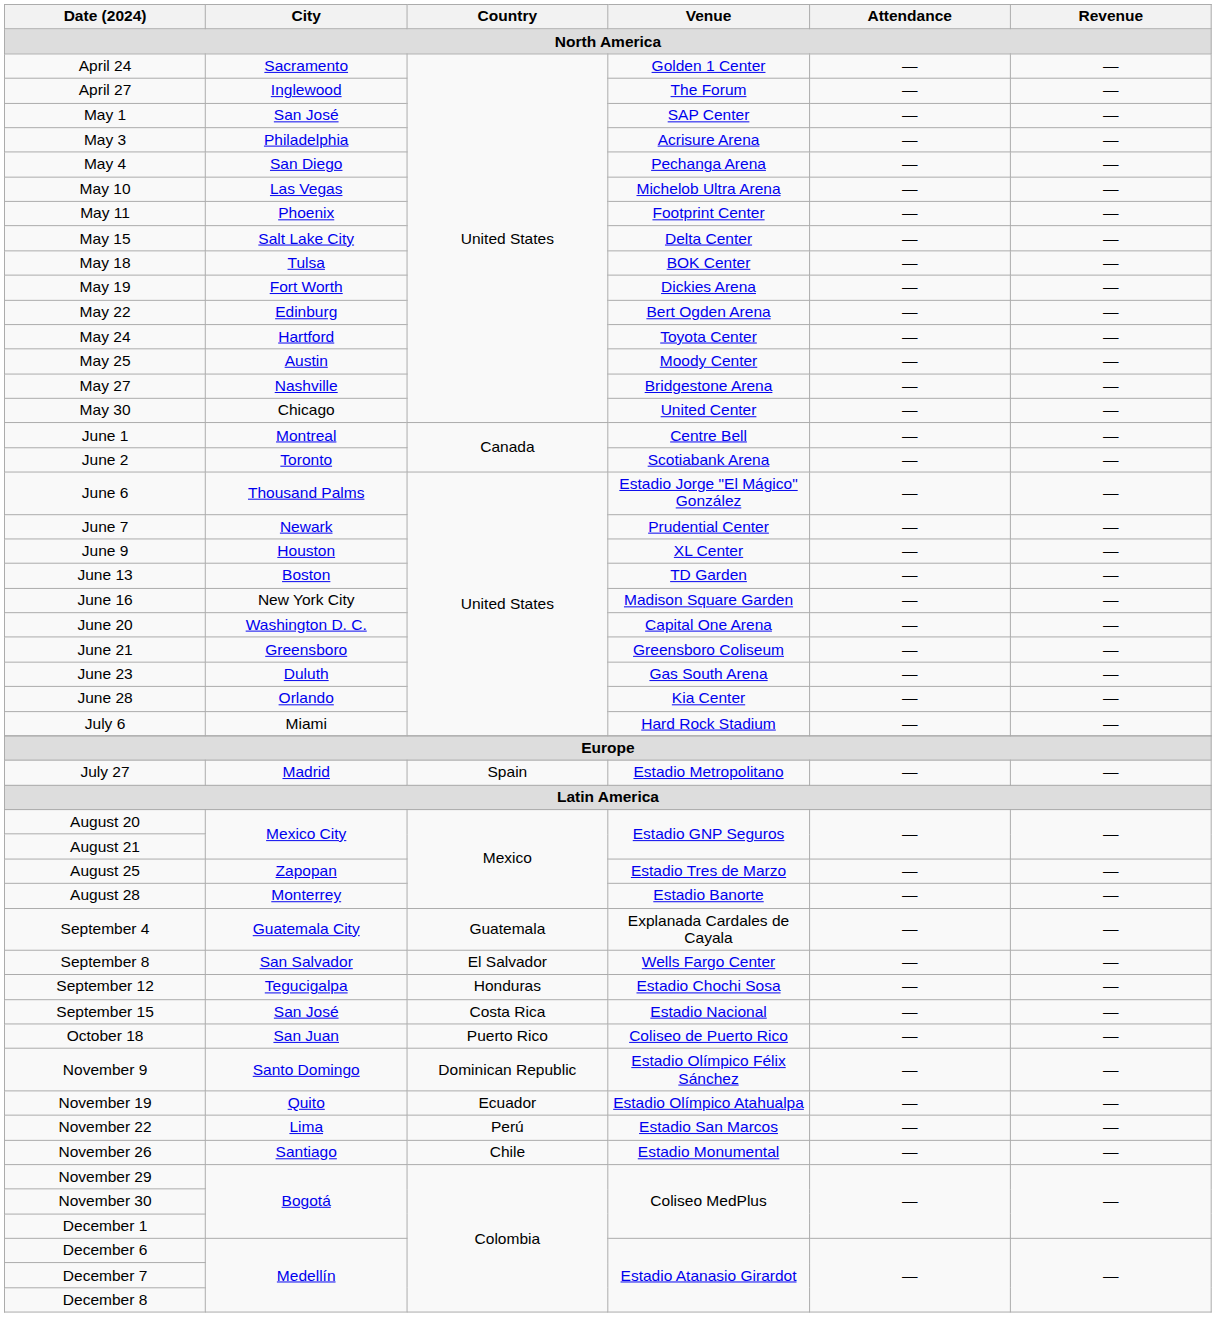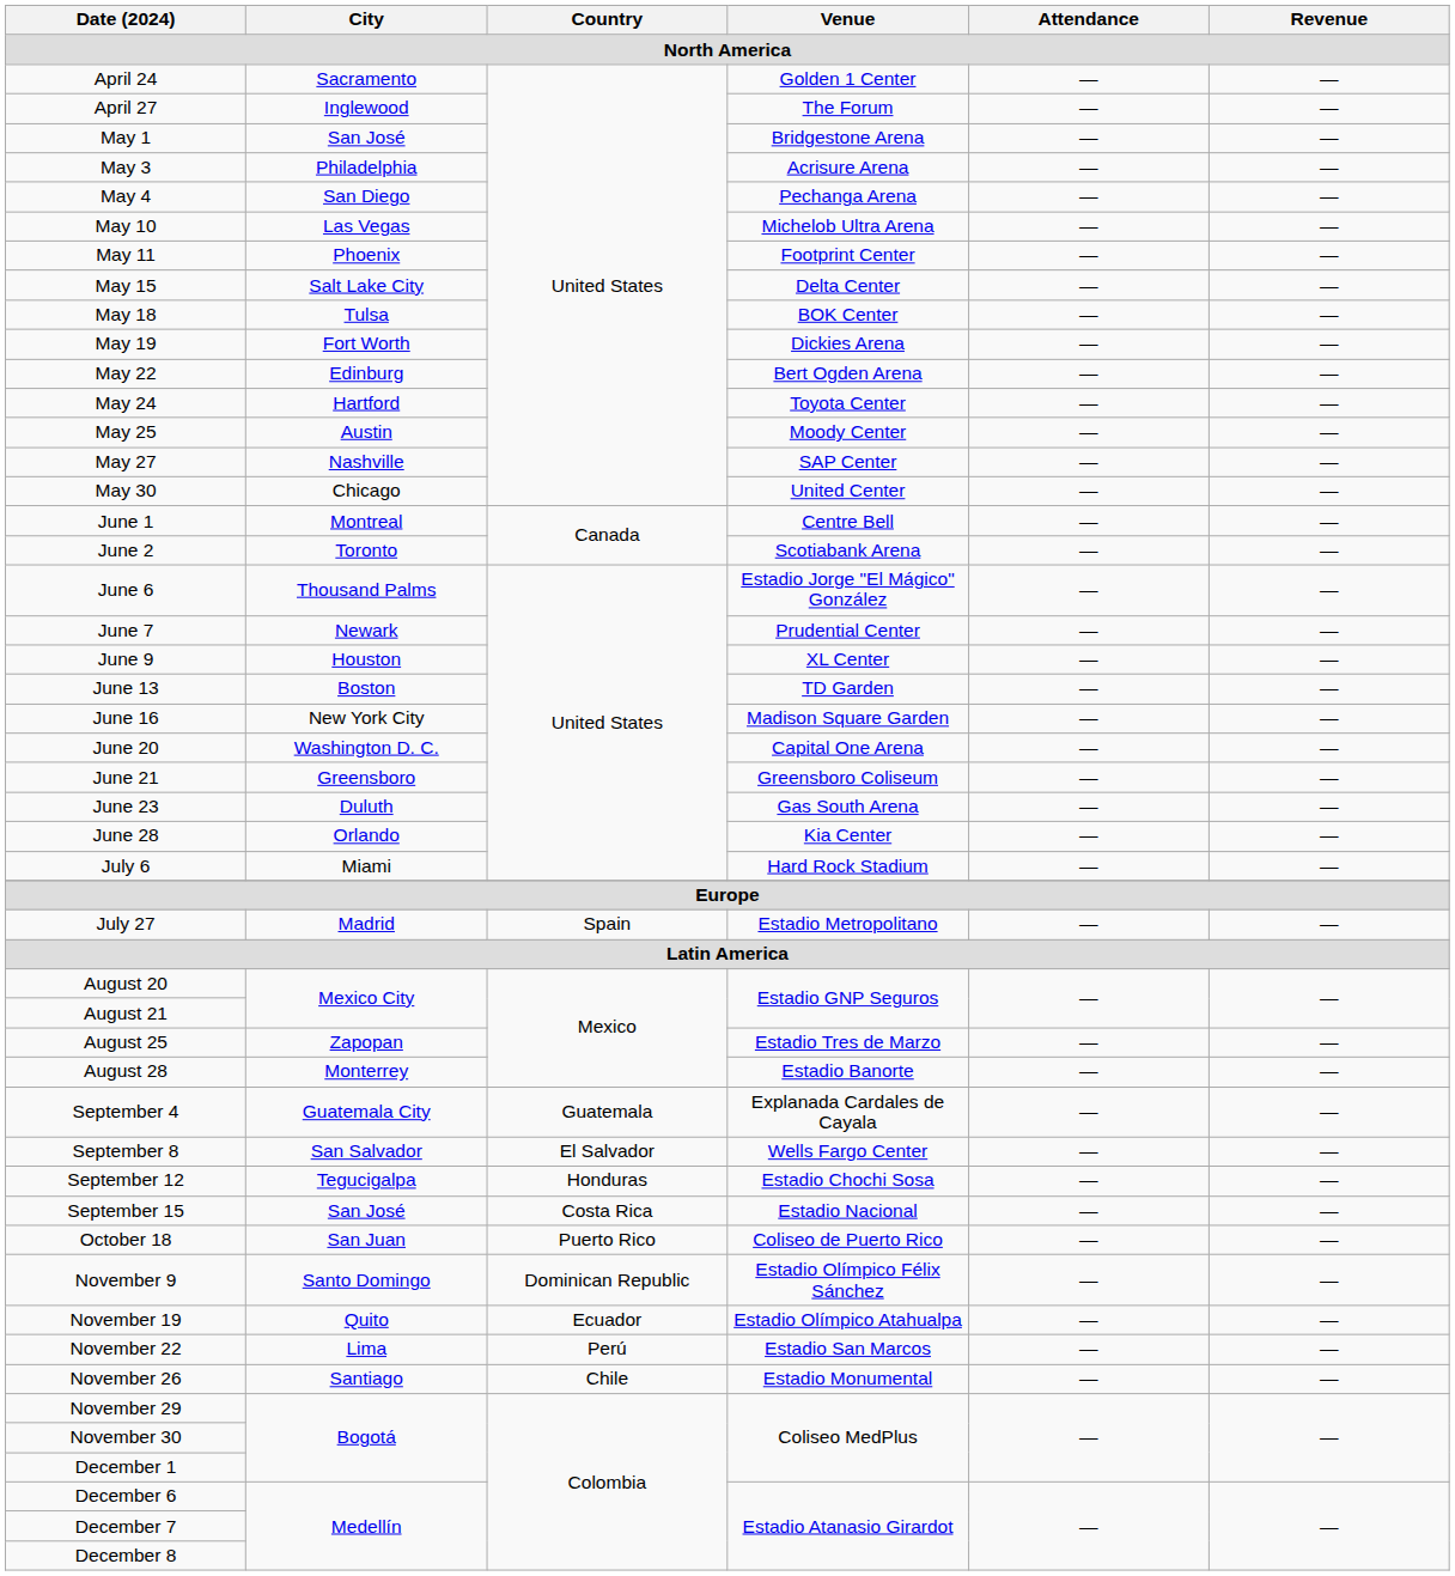May 1 | Venue: SAP Center -> Bridgestone Arena
May 27 | Venue: Bridgestone Arena -> SAP Center
